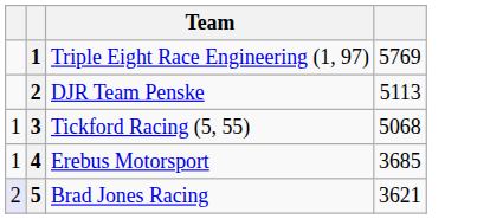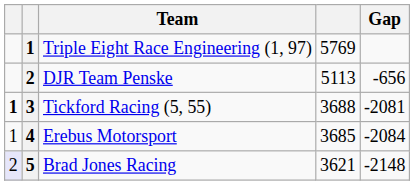+ column: Gap | -656 | -2081 | -2084 | -2148
Tickford Racing (5, 55) | column 1: normal -> bold
Tickford Racing (5, 55) | column 4: 5068 -> 3688
